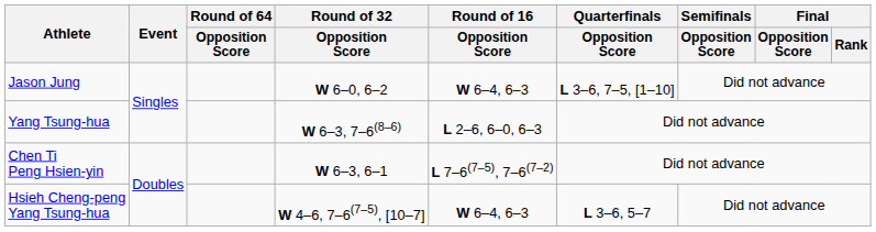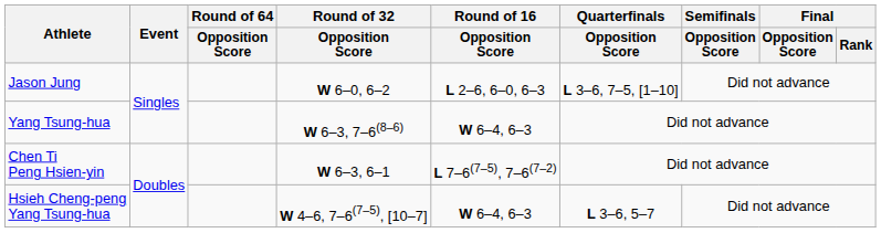Jason Jung | Round of 16 / Opposition Score: W 6–4, 6–3 -> L 2–6, 6–0, 6–3
Yang Tsung-hua | Round of 16 / Opposition Score: L 2–6, 6–0, 6–3 -> W 6–4, 6–3
